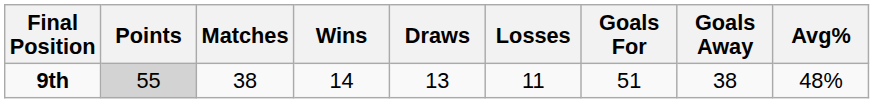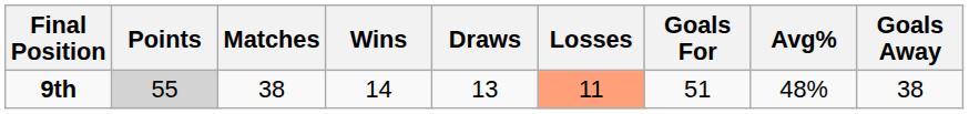columns swapped: Goals Away <-> Avg%
9th | Losses: no background -> lightsalmon background
